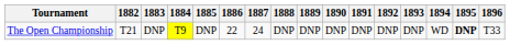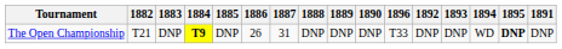columns swapped: 1891 <-> 1896
The Open Championship | 1884: normal -> bold
The Open Championship | 1886: 22 -> 26
The Open Championship | 1887: 24 -> 31
